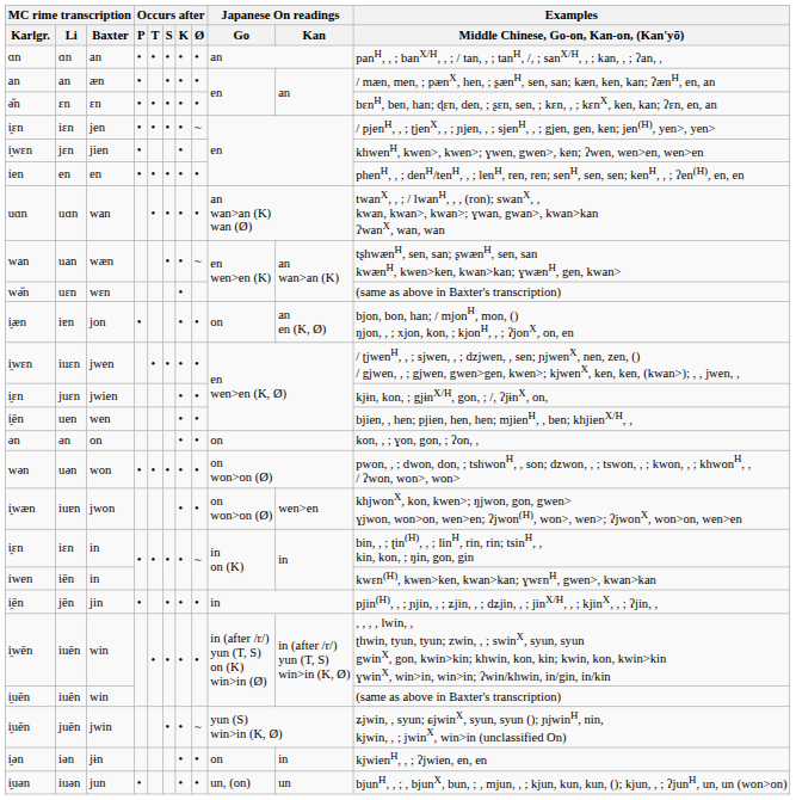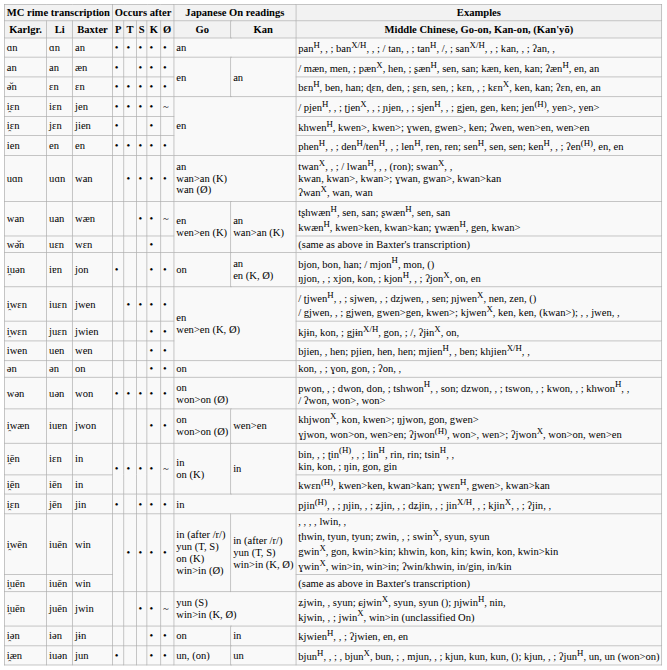jɛn | MC rime transcription / Karlgr.: i̯wɛn -> i̯ɛn
iɐn | MC rime transcription / Karlgr.: i̯æn -> i̯uǝn
juɛn | MC rime transcription / Karlgr.: i̯ɛn -> i̯wɛn
uen | MC rime transcription / Karlgr.: i̯ēn -> iwen
iɛn / in | MC rime transcription / Karlgr.: i̯ɛn -> i̯ēn
iēn | MC rime transcription / Karlgr.: iwen -> i̯ēn
jēn | MC rime transcription / Karlgr.: i̯ēn -> i̯ɛn
iuǝn | MC rime transcription / Karlgr.: i̯uǝn -> i̯æn
